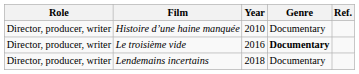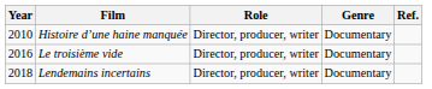columns swapped: Year <-> Role
Le troisième vide | Genre: bold -> normal
